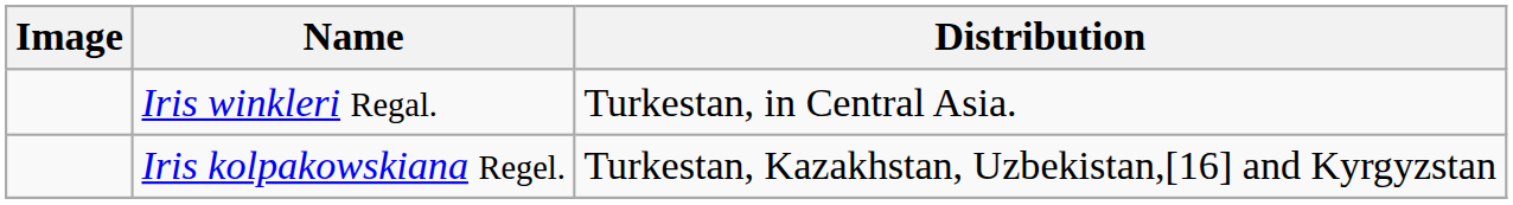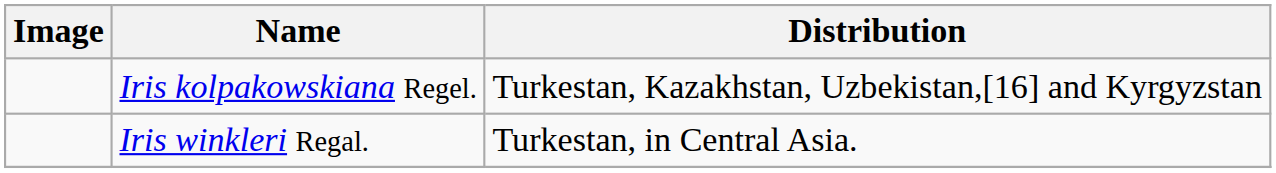rows swapped: Iris kolpakowskiana Regel. <-> Iris winkleri Regal.
